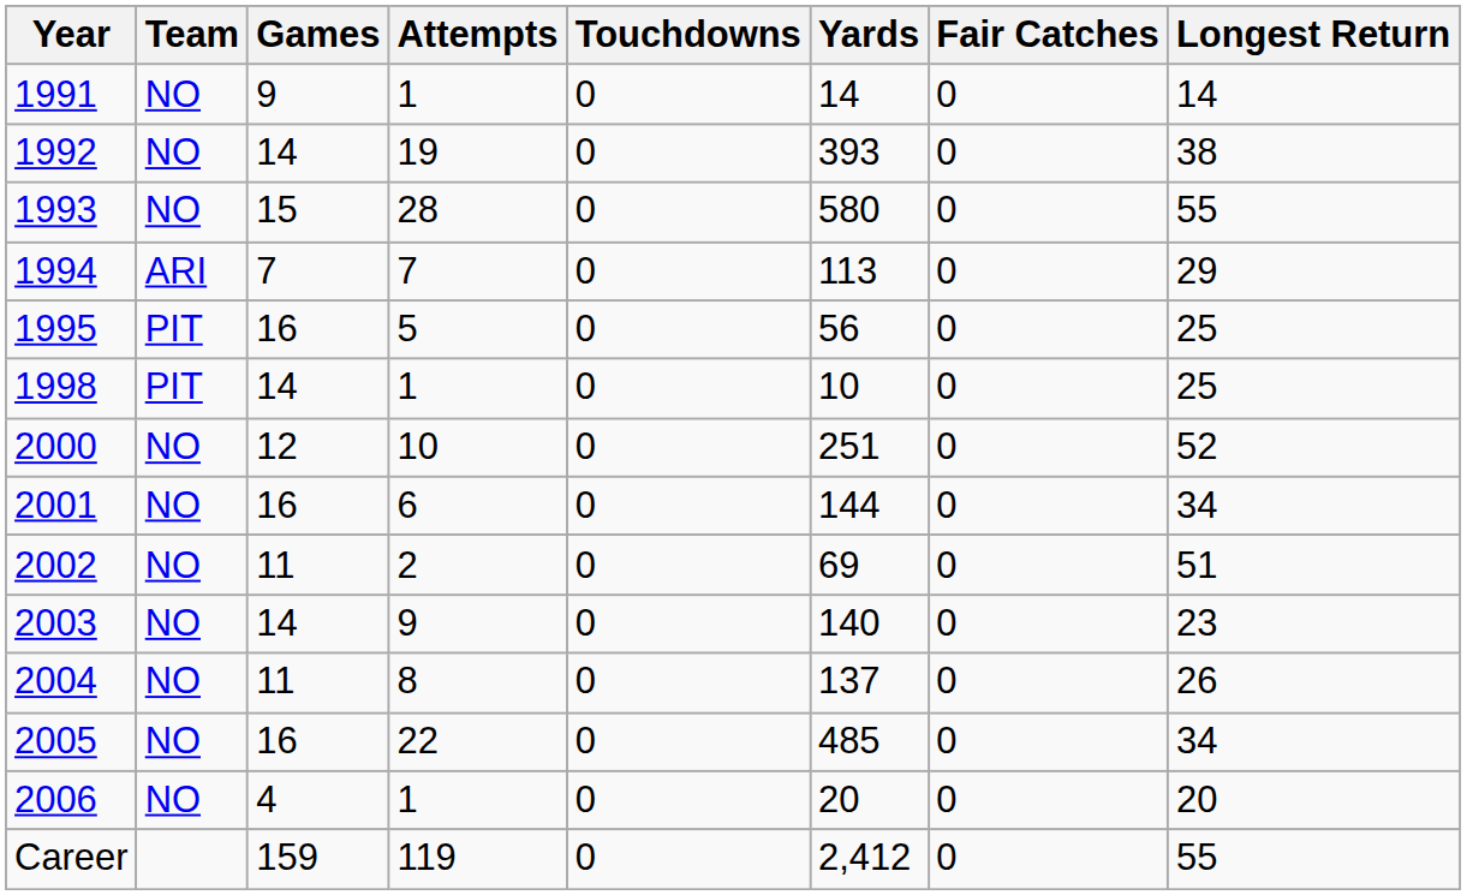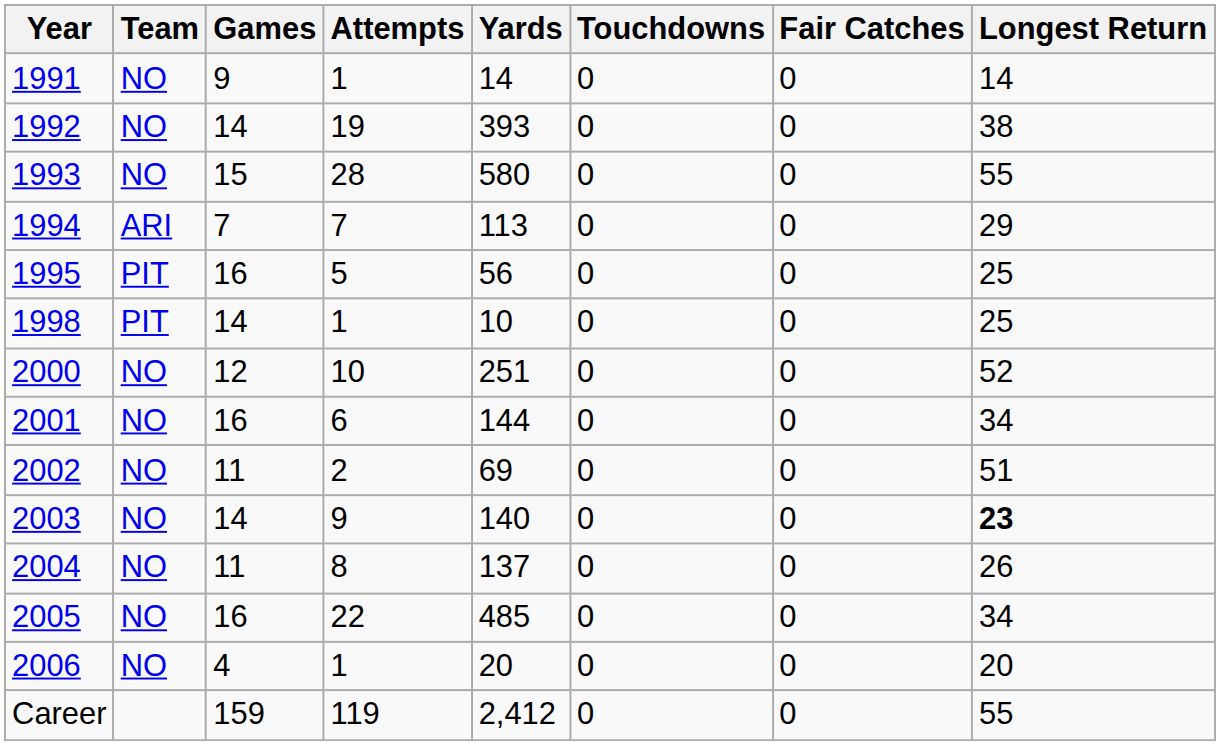columns swapped: Yards <-> Touchdowns
2003 | Longest Return: normal -> bold
